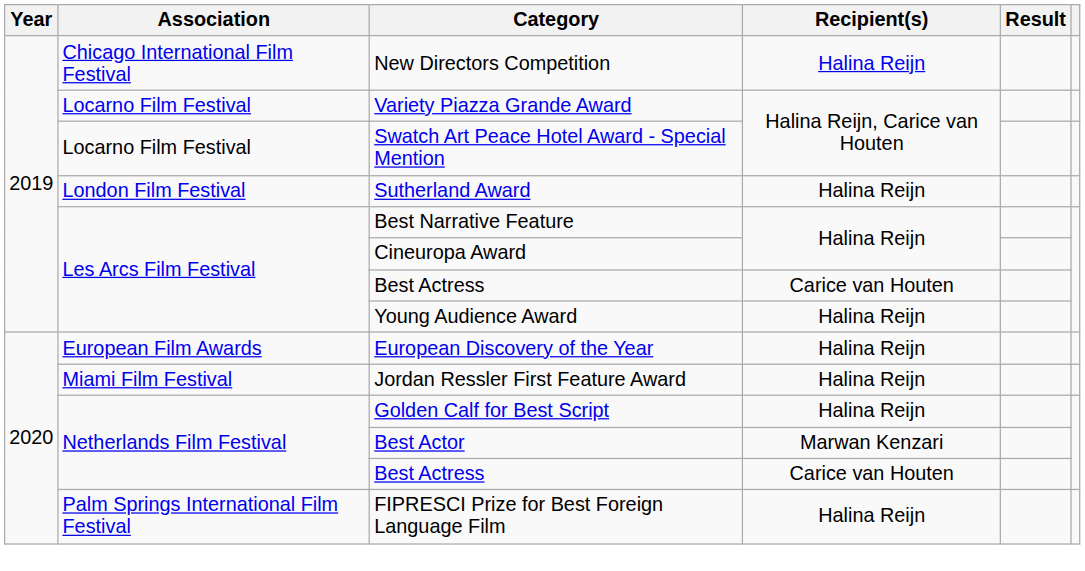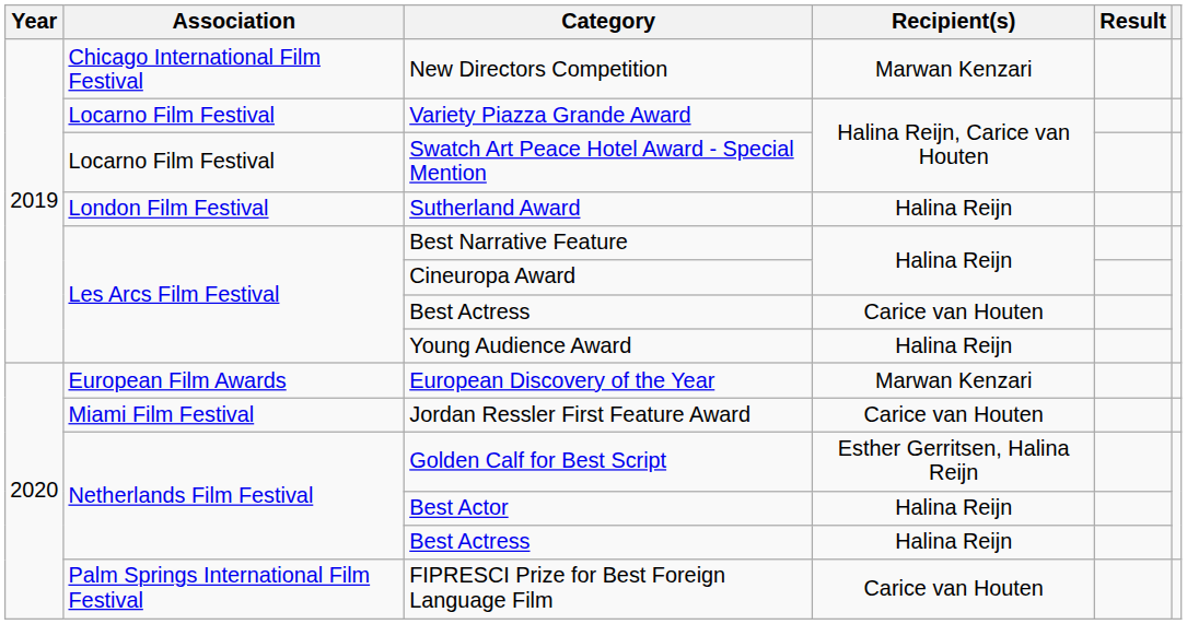New Directors Competition | Recipient(s): Halina Reijn -> Marwan Kenzari
European Discovery of the Year | Recipient(s): Halina Reijn -> Marwan Kenzari
Jordan Ressler First Feature Award | Recipient(s): Halina Reijn -> Carice van Houten
Golden Calf for Best Script | Recipient(s): Halina Reijn -> Esther Gerritsen, Halina Reijn
Best Actor | Recipient(s): Marwan Kenzari -> Halina Reijn
Netherlands Film Festival / Best Actress | Recipient(s): Carice van Houten -> Halina Reijn
FIPRESCI Prize for Best Foreign Language Film | Recipient(s): Halina Reijn -> Carice van Houten
